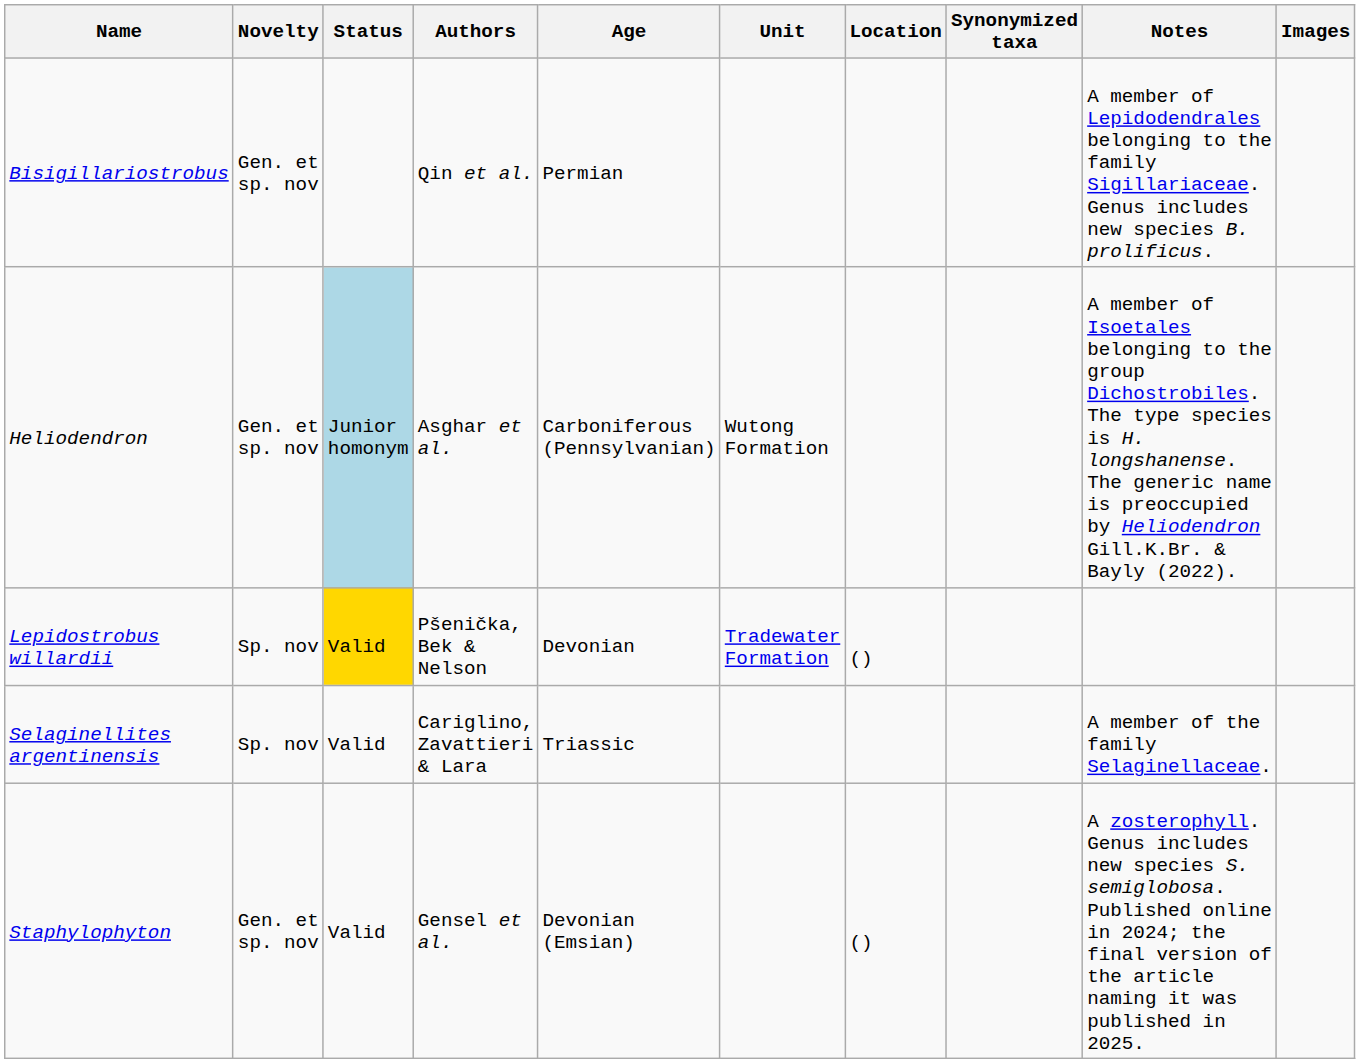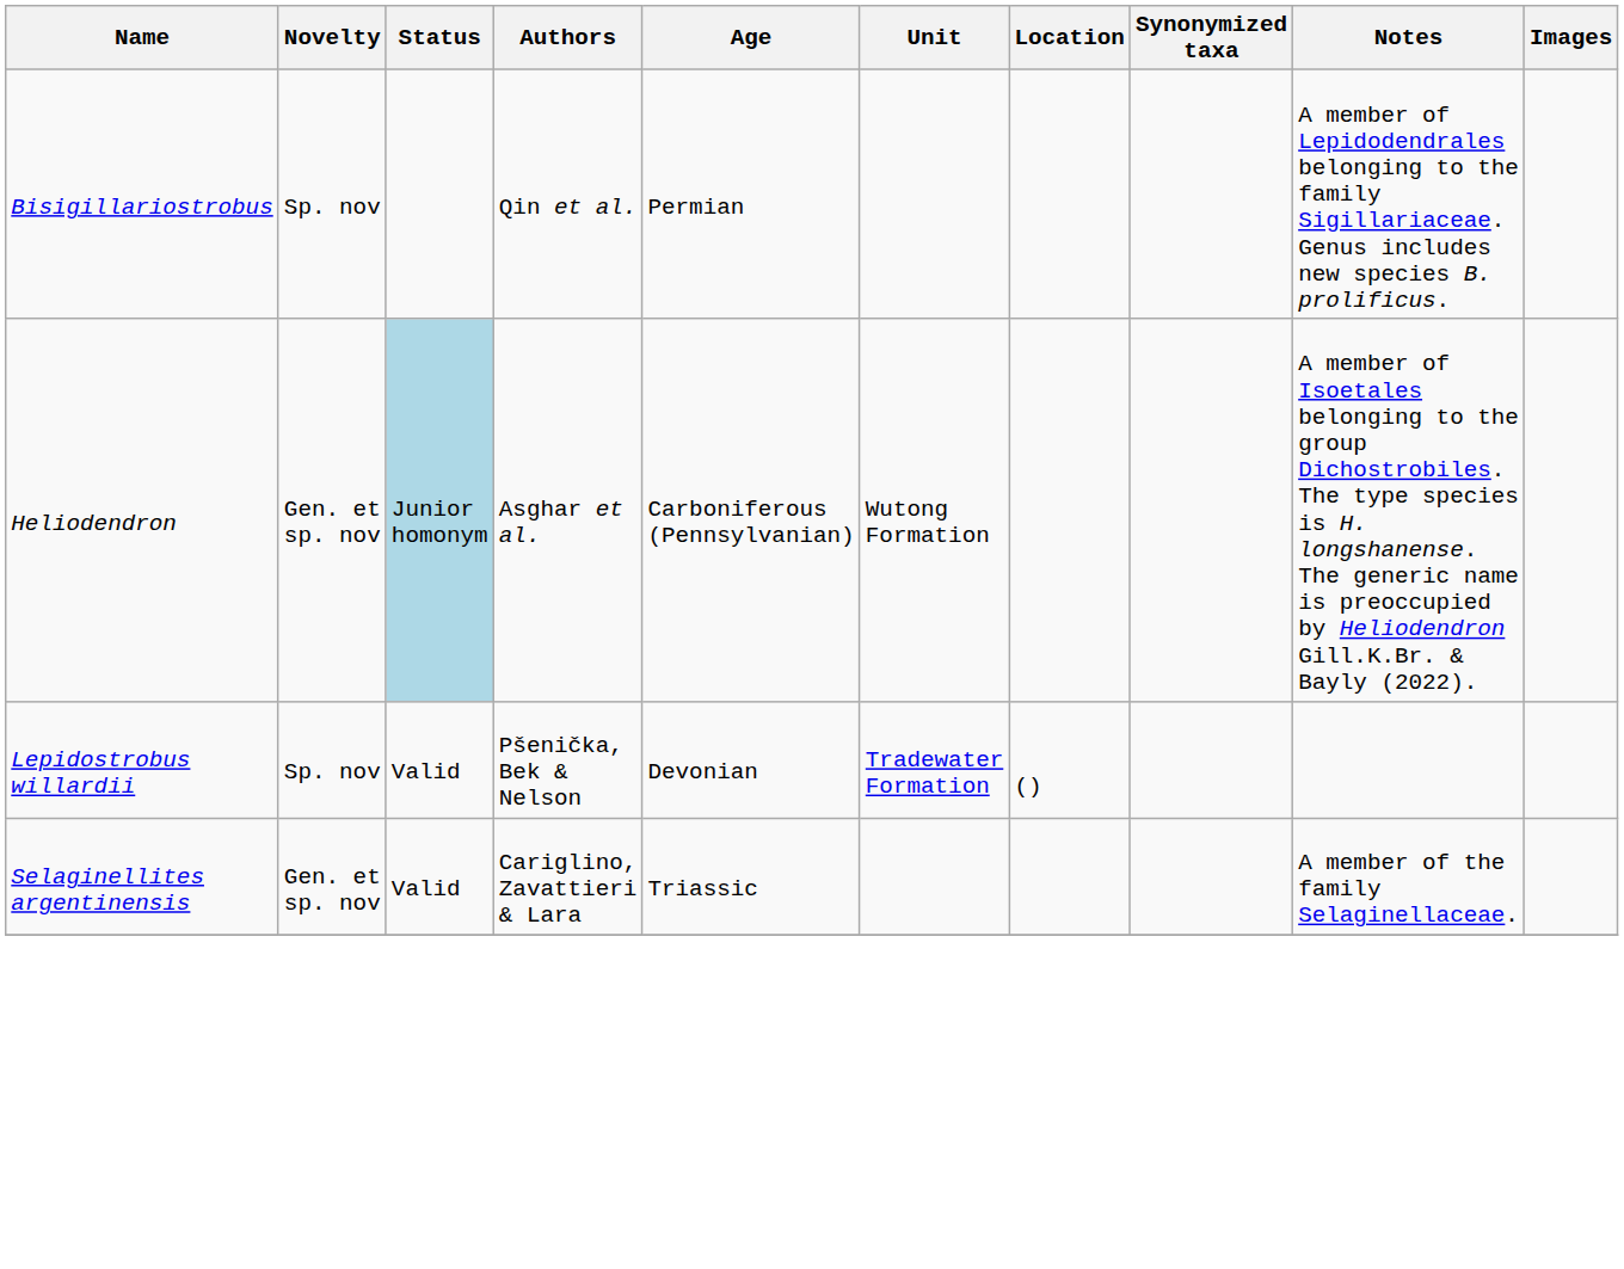Bisigillariostrobus | Novelty: Gen. et sp. nov -> Sp. nov
Lepidostrobus willardii | Status: gold background -> no background
Selaginellites argentinensis | Novelty: Sp. nov -> Gen. et sp. nov
- row: Staphylophyton | Gen. et sp. nov | Valid | Gensel et al. | Devonian (Emsian) | () | A zosterophyll. Genus includes new species S. semiglobosa. Published online in 2024; the final version of the article naming it was published in 2025.
